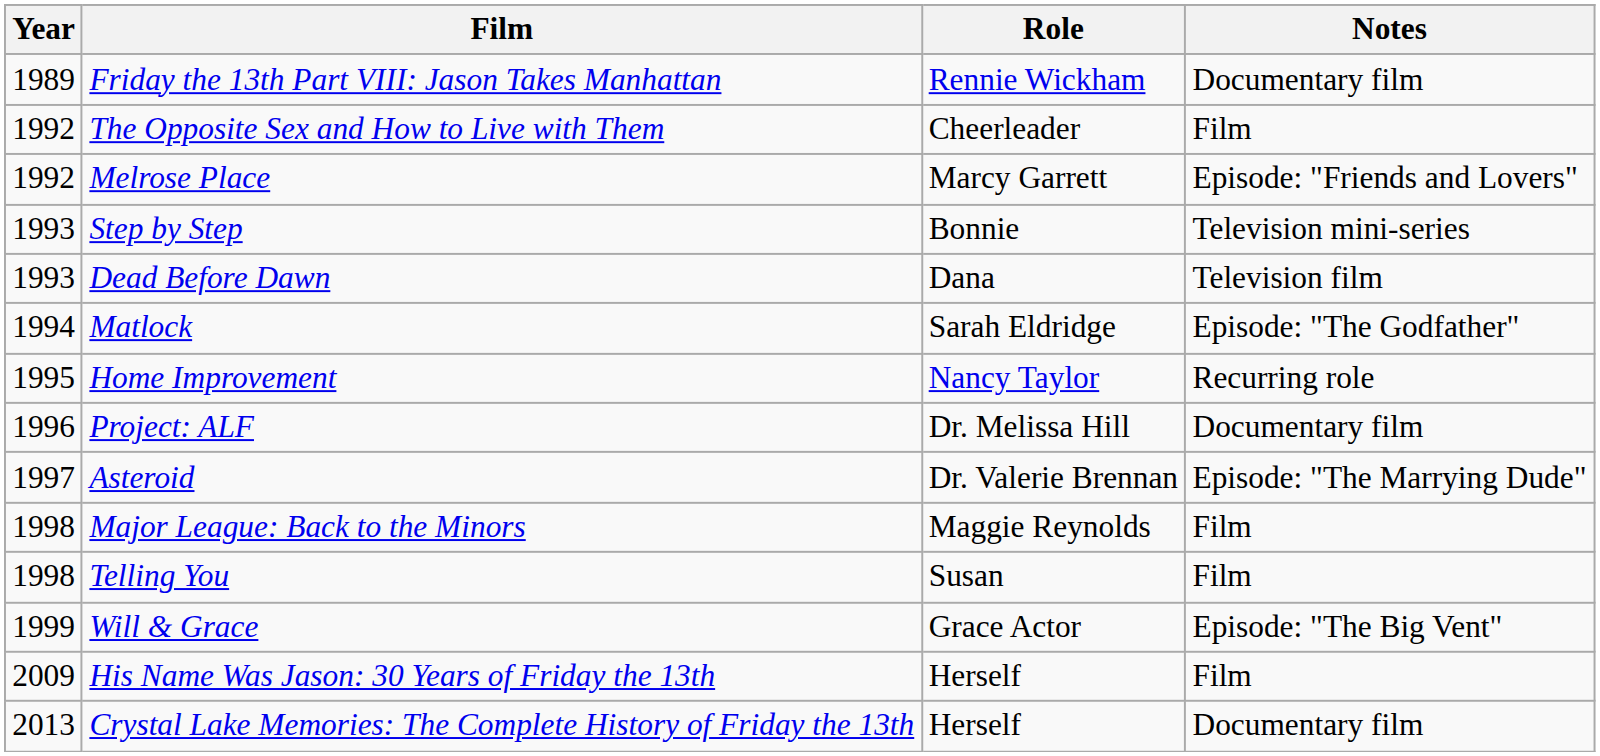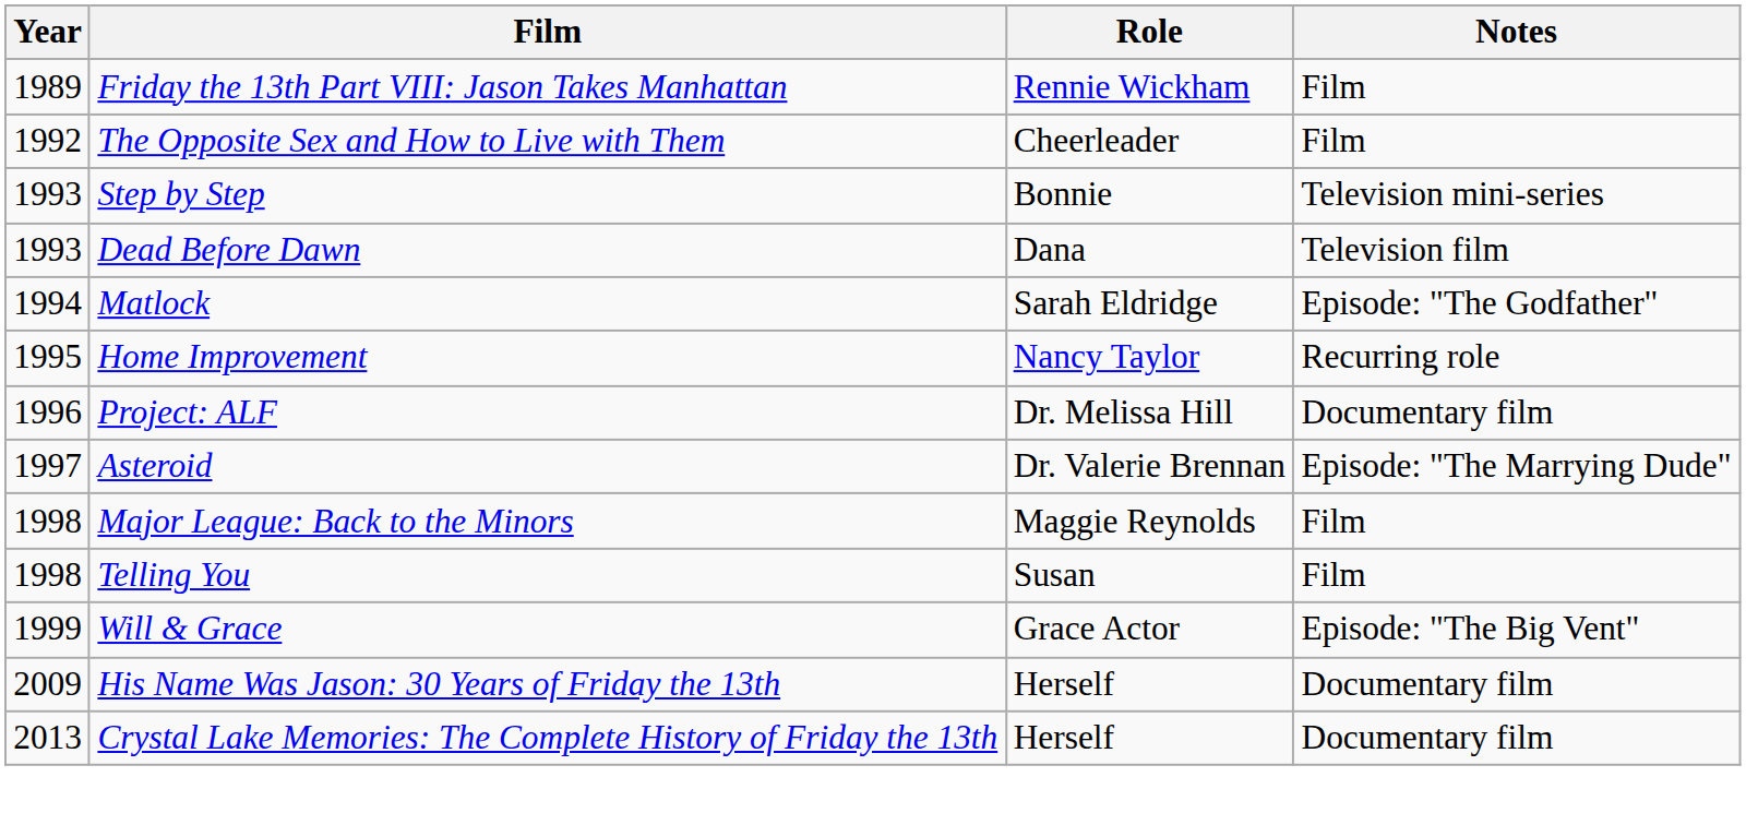Friday the 13th Part VIII: Jason Takes Manhattan | Notes: Documentary film -> Film
- row: 1992 | Melrose Place | Marcy Garrett | Episode: "Friends and Lovers"
His Name Was Jason: 30 Years of Friday the 13th | Notes: Film -> Documentary film
